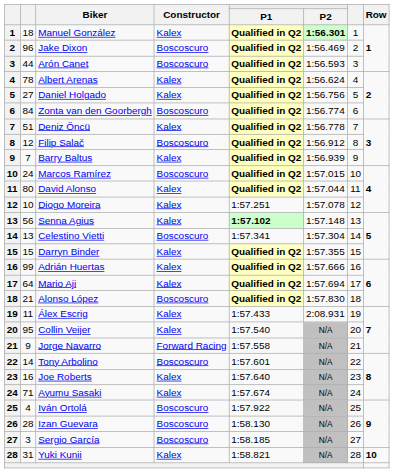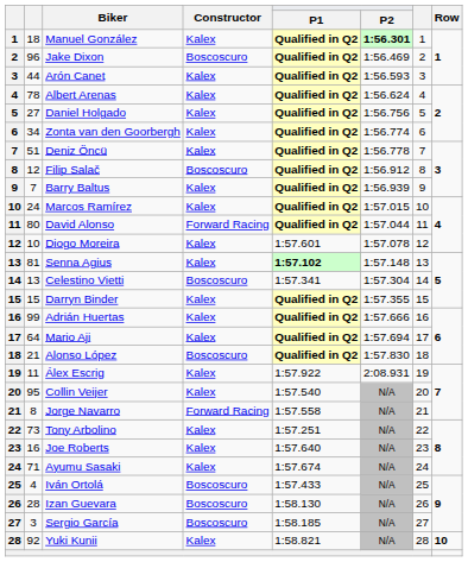Arón Canet | Constructor: Boscoscuro -> Kalex
Zonta van den Goorbergh | column 2: 84 -> 34
Zonta van den Goorbergh | Constructor: Boscoscuro -> Kalex
Marcos Ramírez | Constructor: Boscoscuro -> Kalex
David Alonso | Constructor: Kalex -> Forward Racing
Diogo Moreira | P1: 1:57.251 -> 1:57.601
Senna Agius | column 2: 56 -> 81
Álex Escrig | P1: 1:57.433 -> 1:57.922
Jorge Navarro | column 2: 9 -> 8
Tony Arbolino | column 2: 14 -> 73
Tony Arbolino | Constructor: Boscoscuro -> Kalex
Tony Arbolino | P1: 1:57.601 -> 1:57.251
Iván Ortolá | P1: 1:57.922 -> 1:57.433
Yuki Kunii | column 2: 31 -> 92
